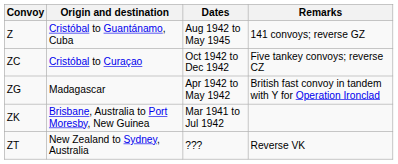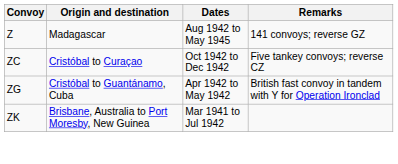Z | Origin and destination: Cristóbal to Guantánamo, Cuba -> Madagascar
ZG | Origin and destination: Madagascar -> Cristóbal to Guantánamo, Cuba
- row: ZT | New Zealand to Sydney, Australia | ??? | Reverse VK
